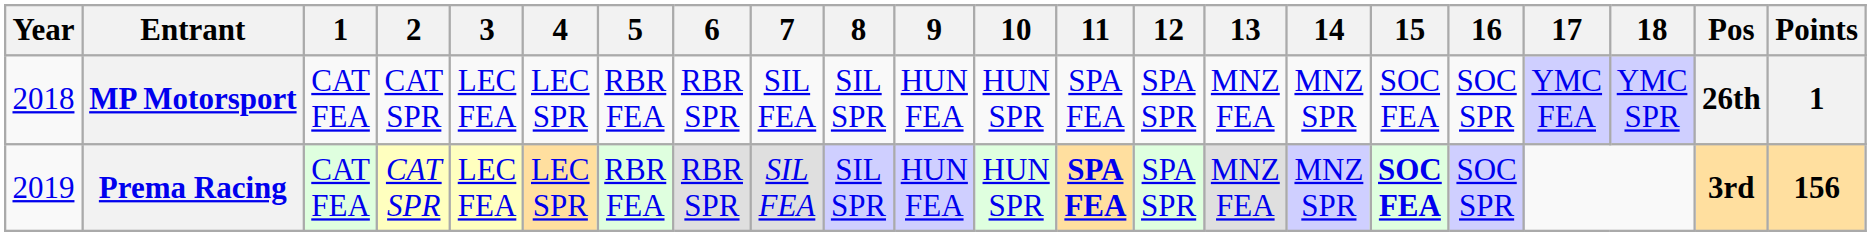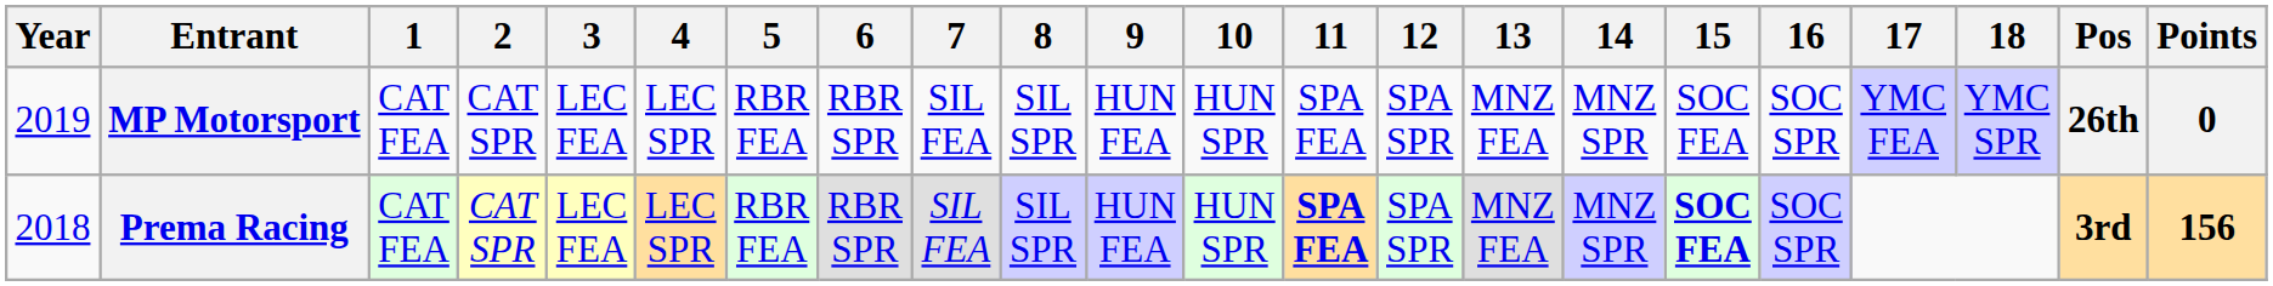MP Motorsport | Year: 2018 -> 2019
MP Motorsport | Points: 1 -> 0
Prema Racing | Year: 2019 -> 2018
